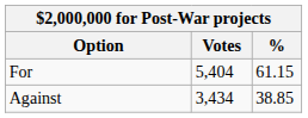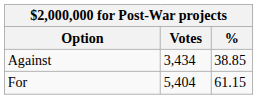rows swapped: For <-> Against
